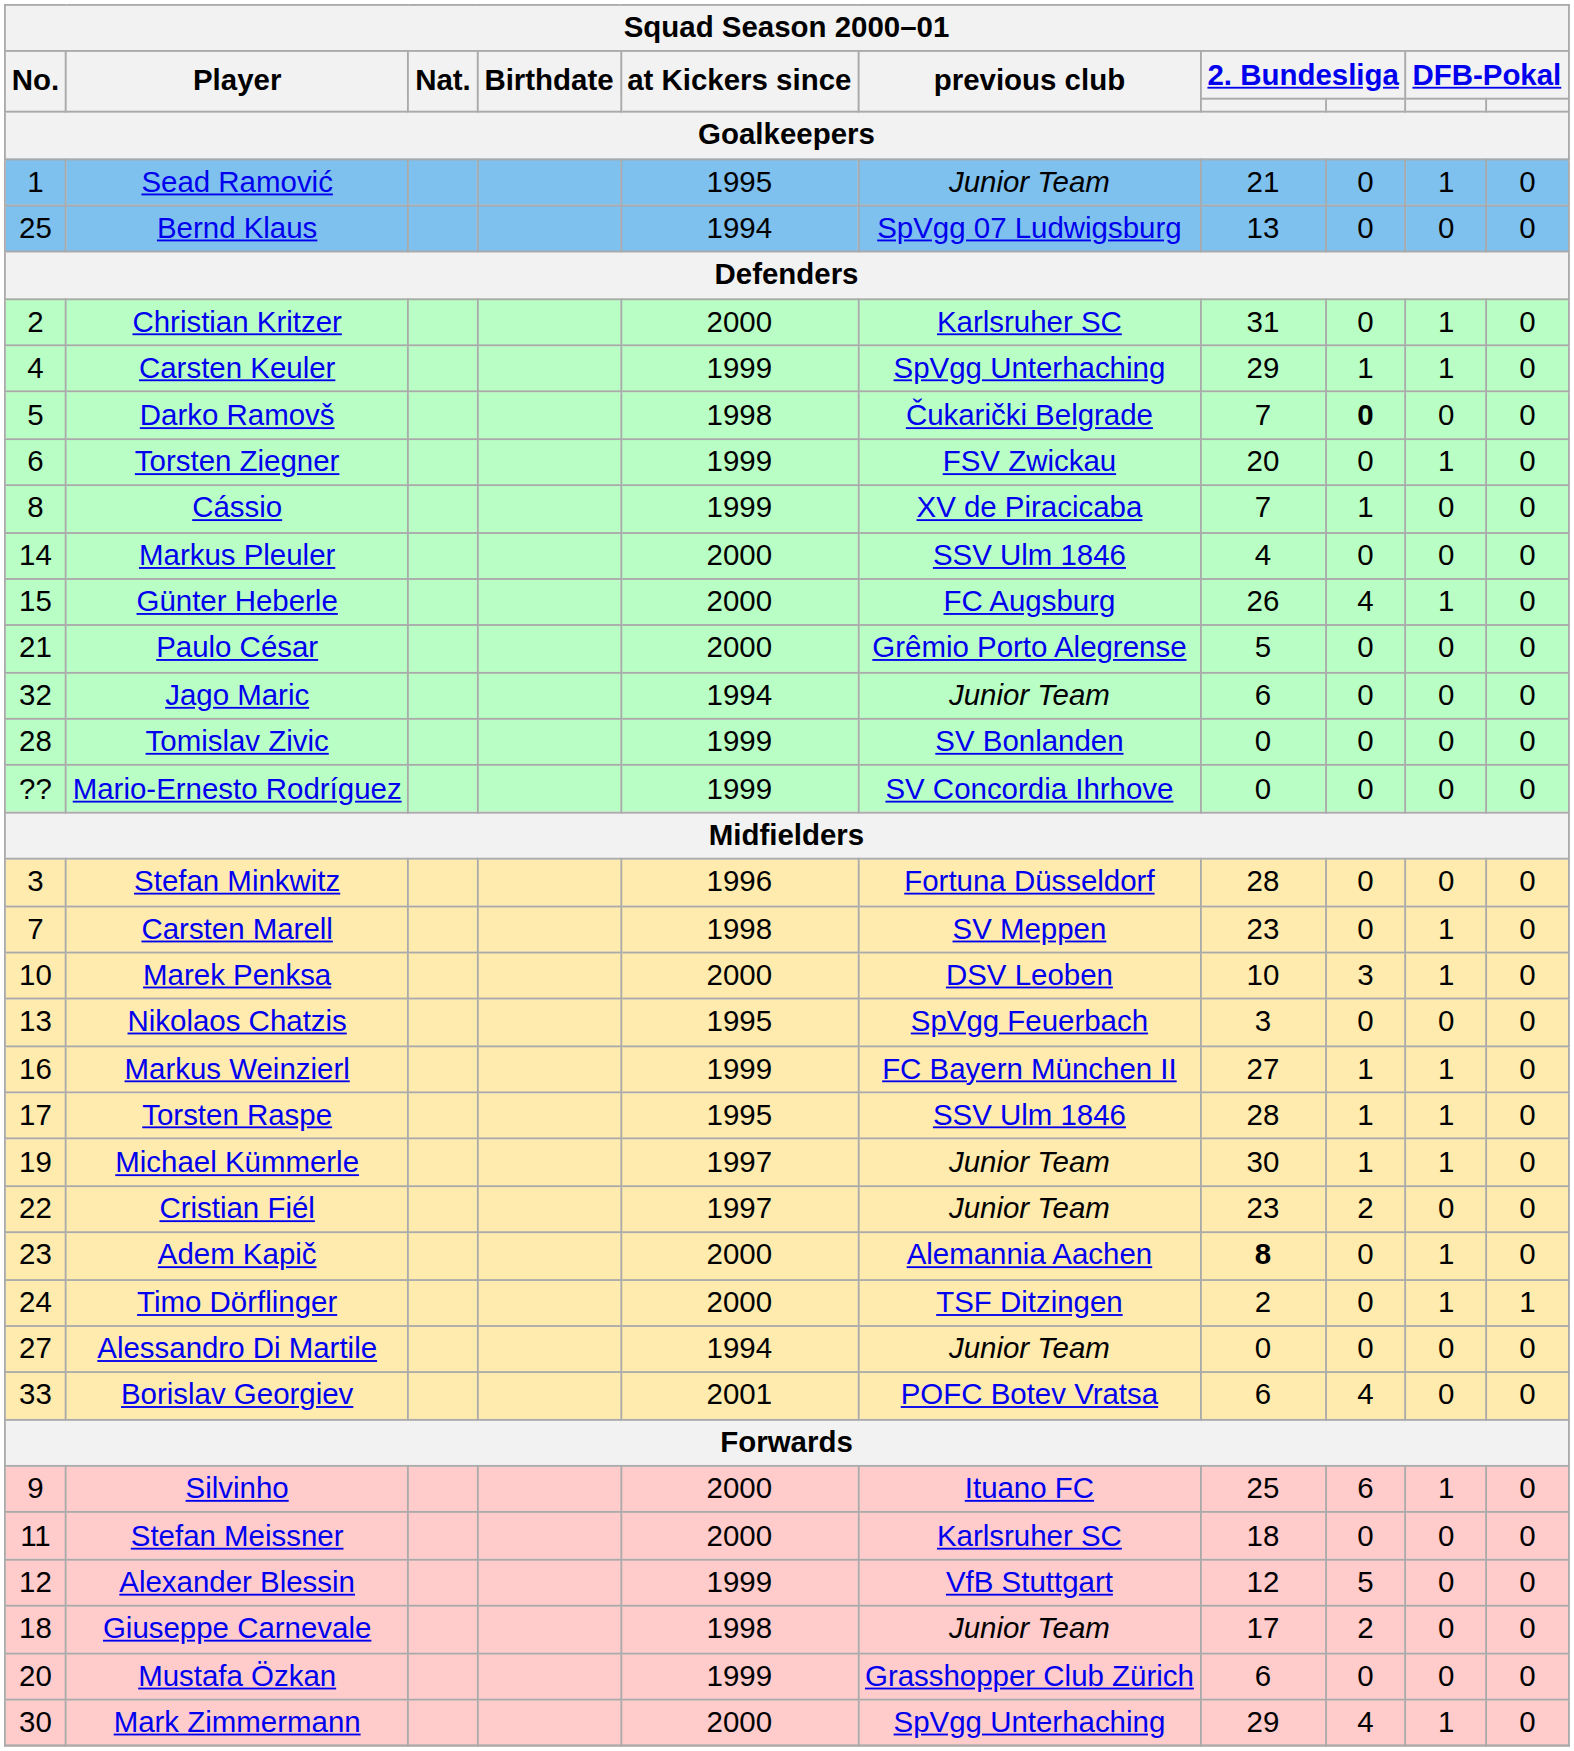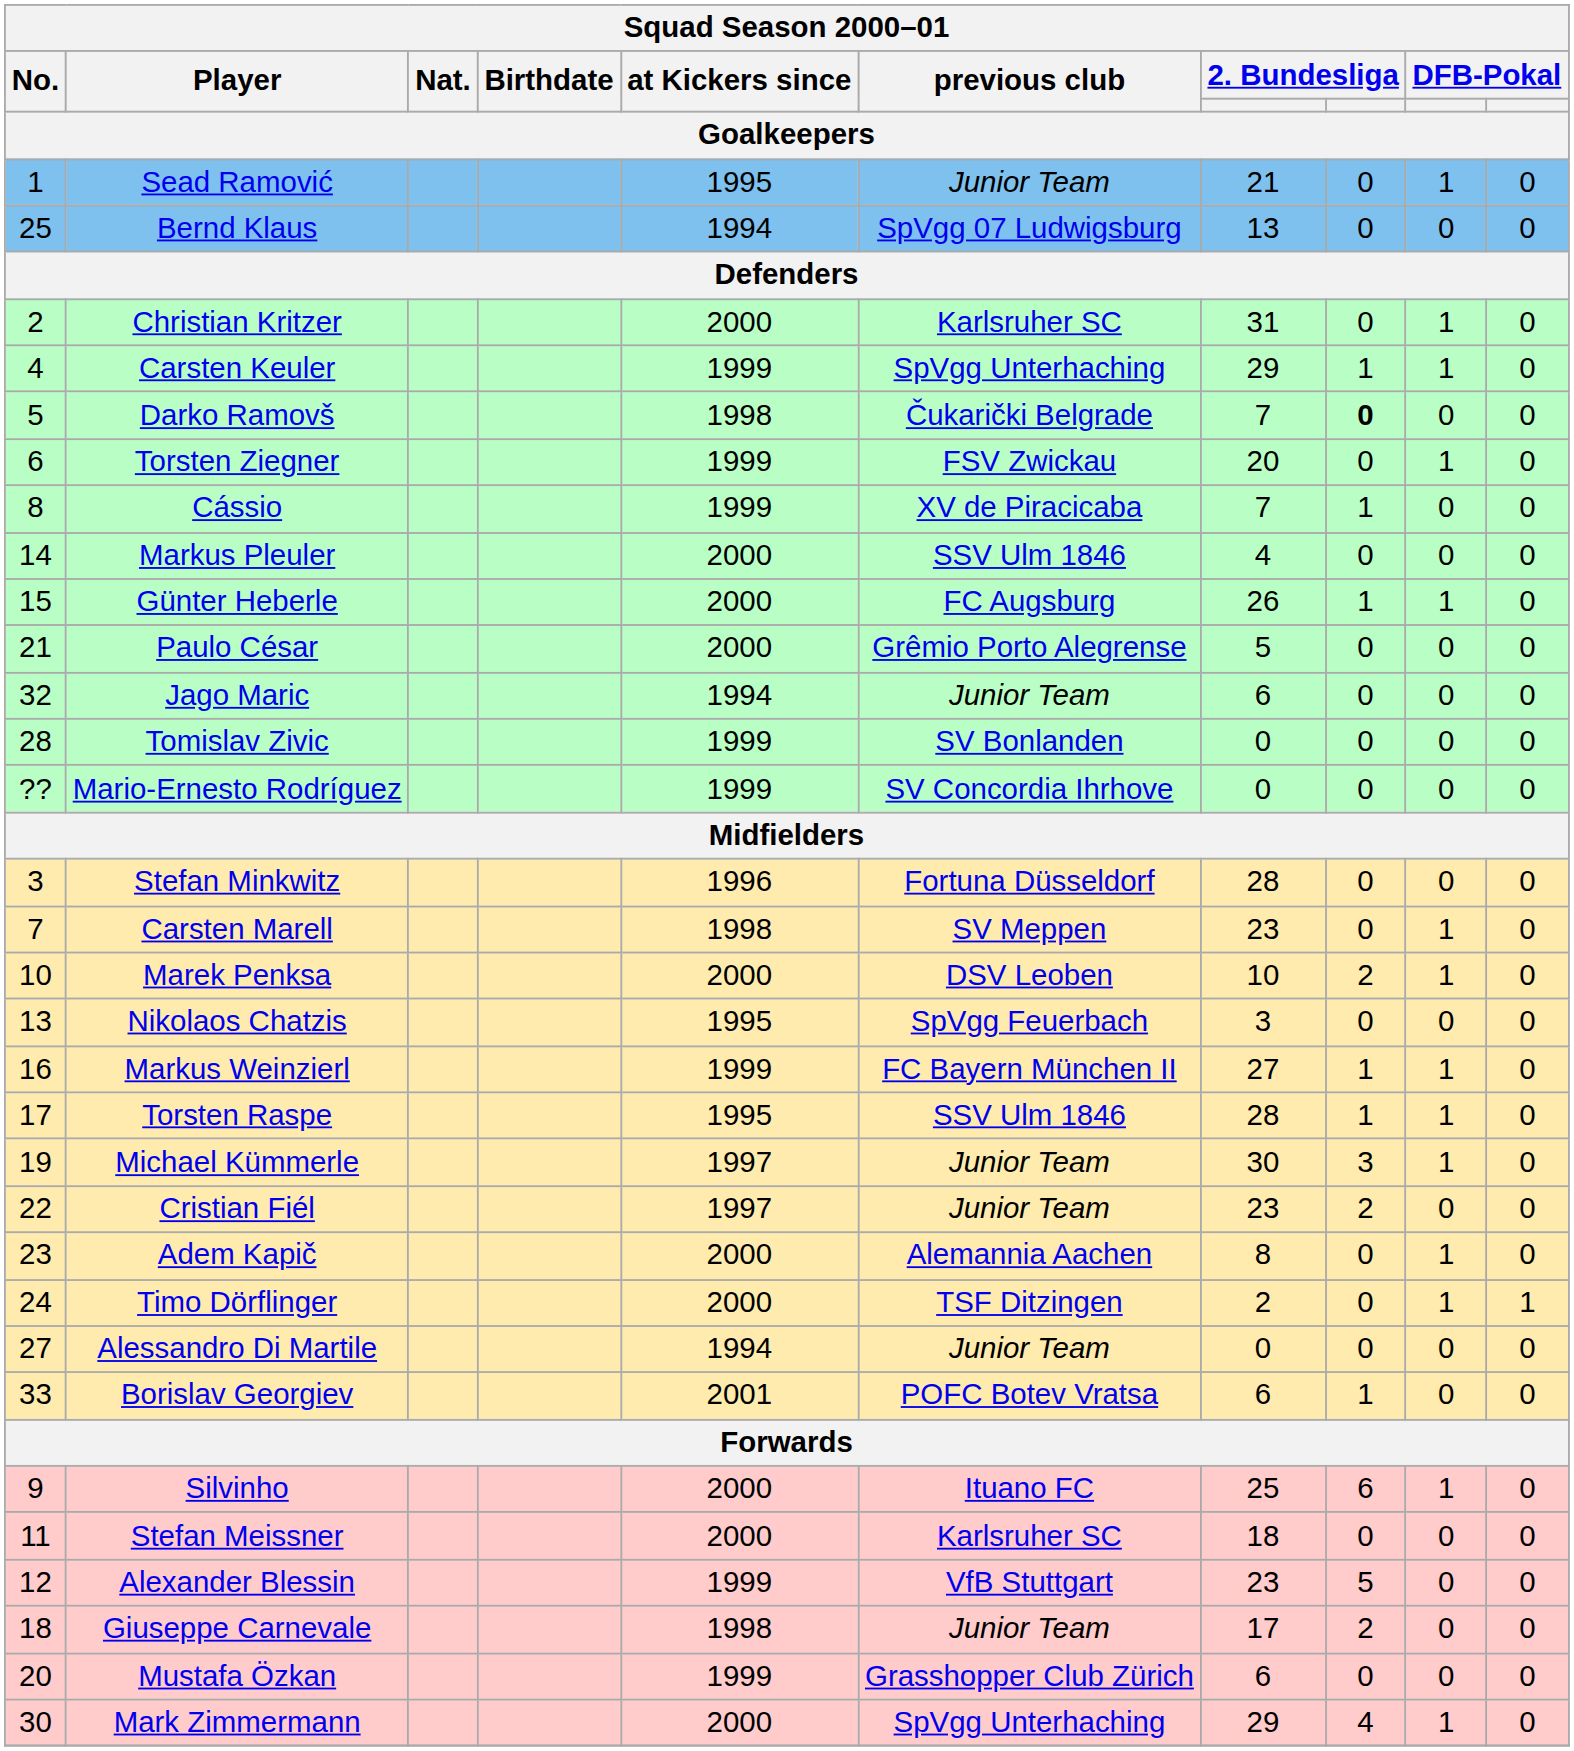Günter Heberle | column 8: 4 -> 1
Marek Penksa | column 8: 3 -> 2
Michael Kümmerle | column 8: 1 -> 3
Adem Kapič | column 7: bold -> normal
Borislav Georgiev | column 8: 4 -> 1
Alexander Blessin | column 7: 12 -> 23
